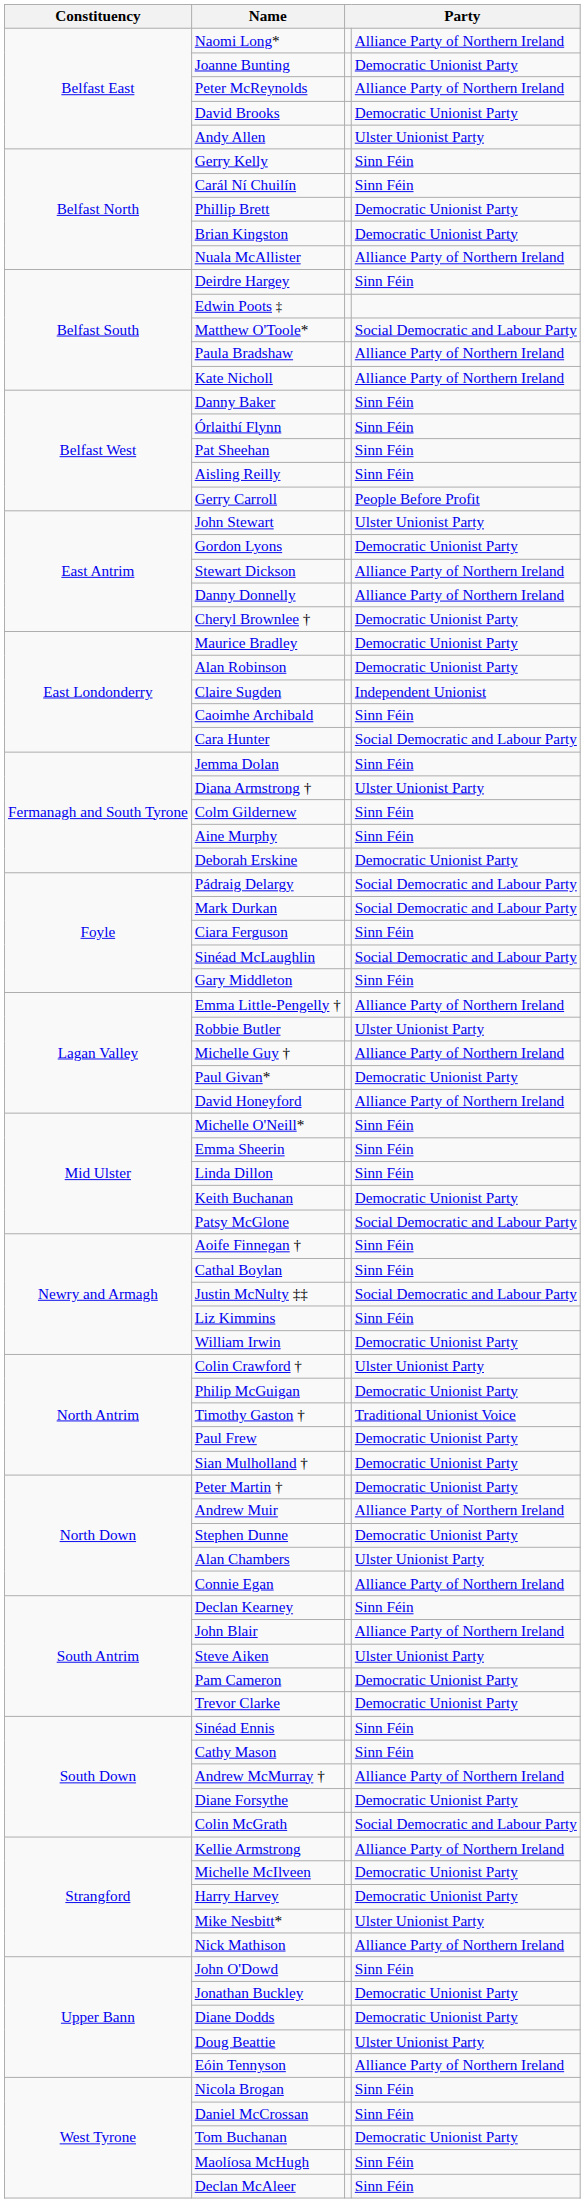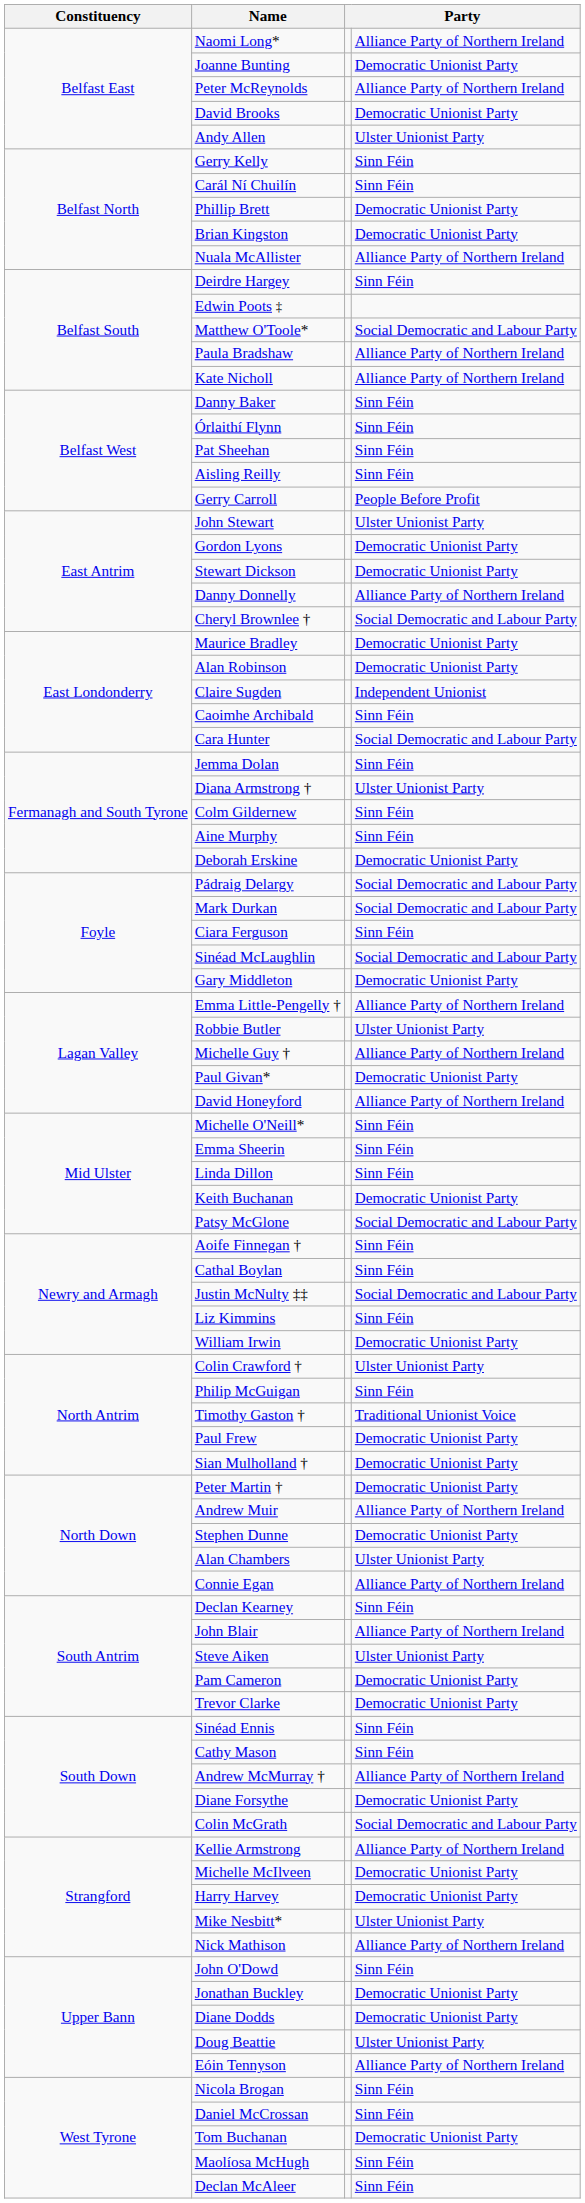Stewart Dickson | column 4: Alliance Party of Northern Ireland -> Democratic Unionist Party
Cheryl Brownlee † | column 4: Democratic Unionist Party -> Social Democratic and Labour Party
Gary Middleton | column 4: Sinn Féin -> Democratic Unionist Party
Philip McGuigan | column 4: Democratic Unionist Party -> Sinn Féin
